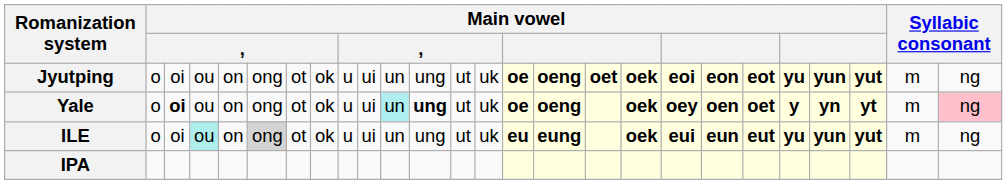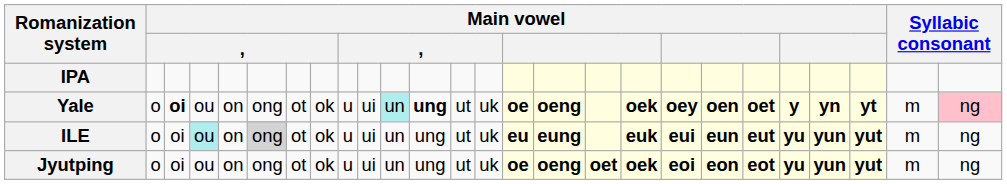rows swapped: IPA <-> Jyutping
ILE | column 18: oek -> euk
